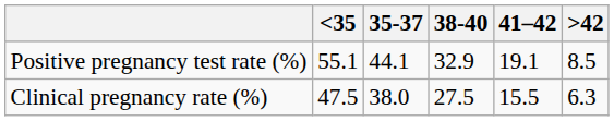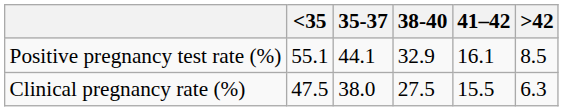Positive pregnancy test rate (%) | 41–42: 19.1 -> 16.1
